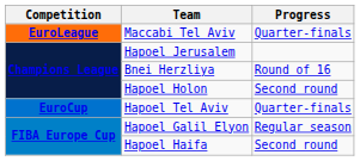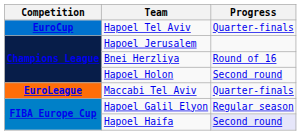rows swapped: Maccabi Tel Aviv <-> Hapoel Tel Aviv
Hapoel Haifa | Progress: no background -> lavender background
